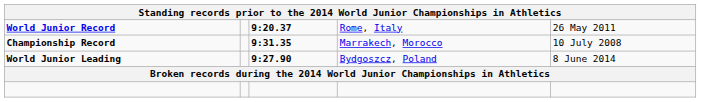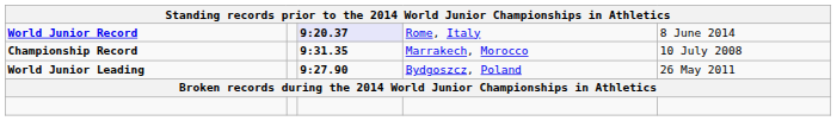World Junior Record | column 3: no background -> lavender background
World Junior Record | column 5: 26 May 2011 -> 8 June 2014
World Junior Leading | column 5: 8 June 2014 -> 26 May 2011
